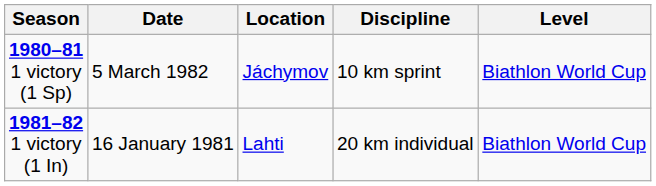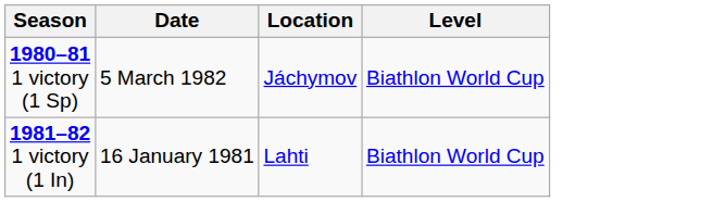- column: Discipline | 10 km sprint | 20 km individual
